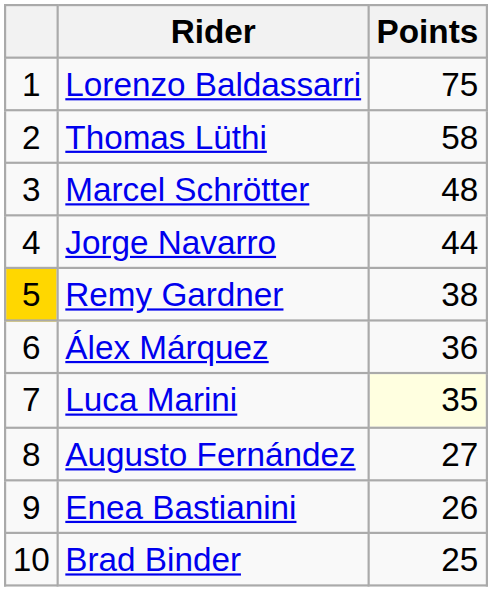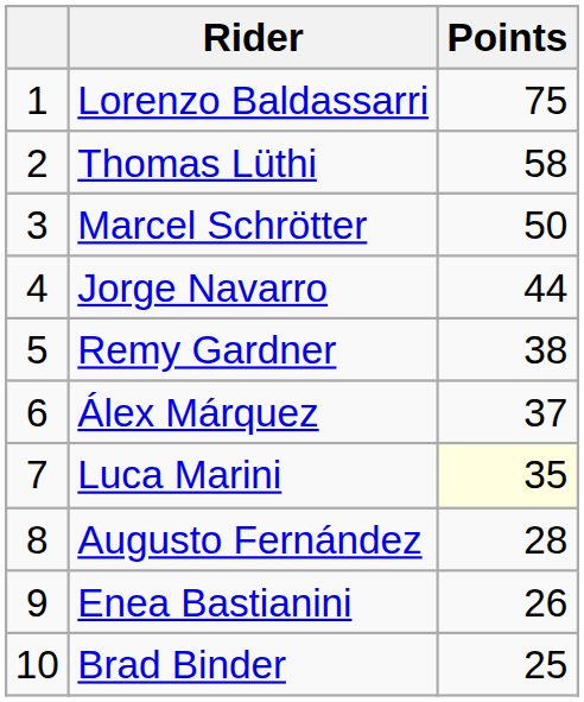Marcel Schrötter | Points: 48 -> 50
Remy Gardner | column 1: gold background -> no background
Álex Márquez | Points: 36 -> 37
Augusto Fernández | Points: 27 -> 28
